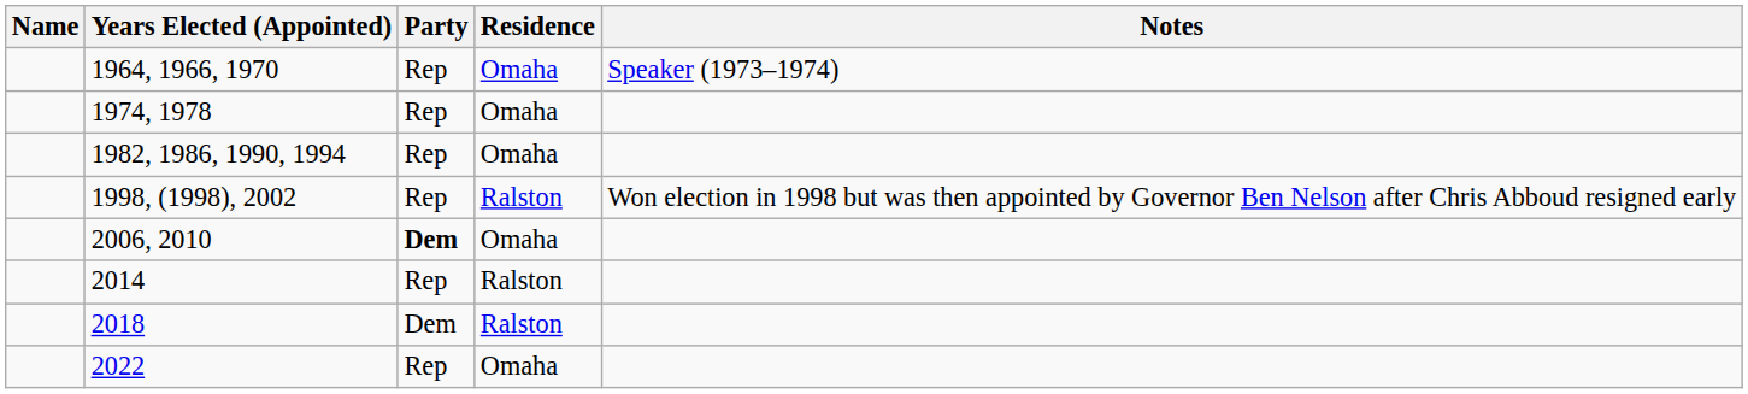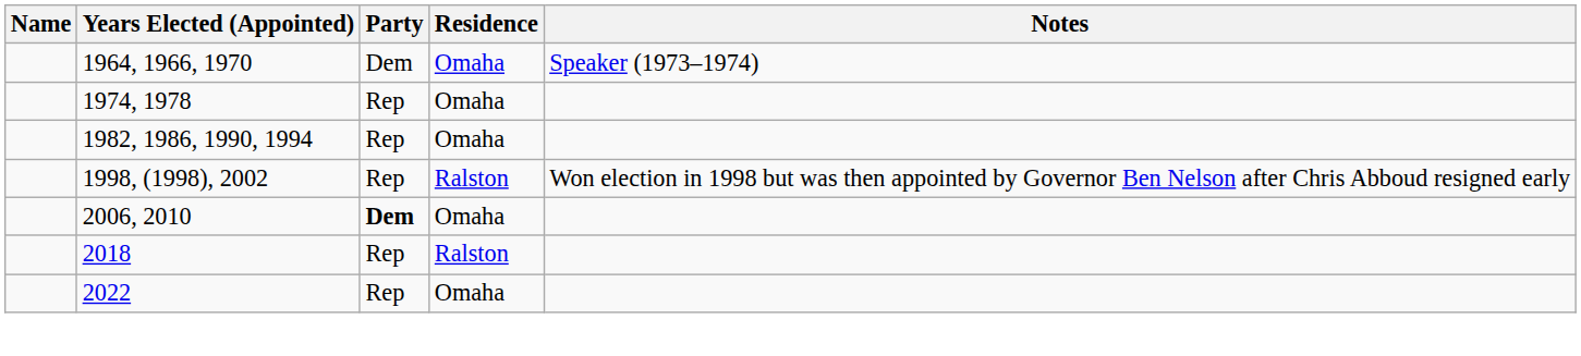1964, 1966, 1970 | Party: Rep -> Dem
- row: 2014 | Rep | Ralston
2018 | Party: Dem -> Rep
